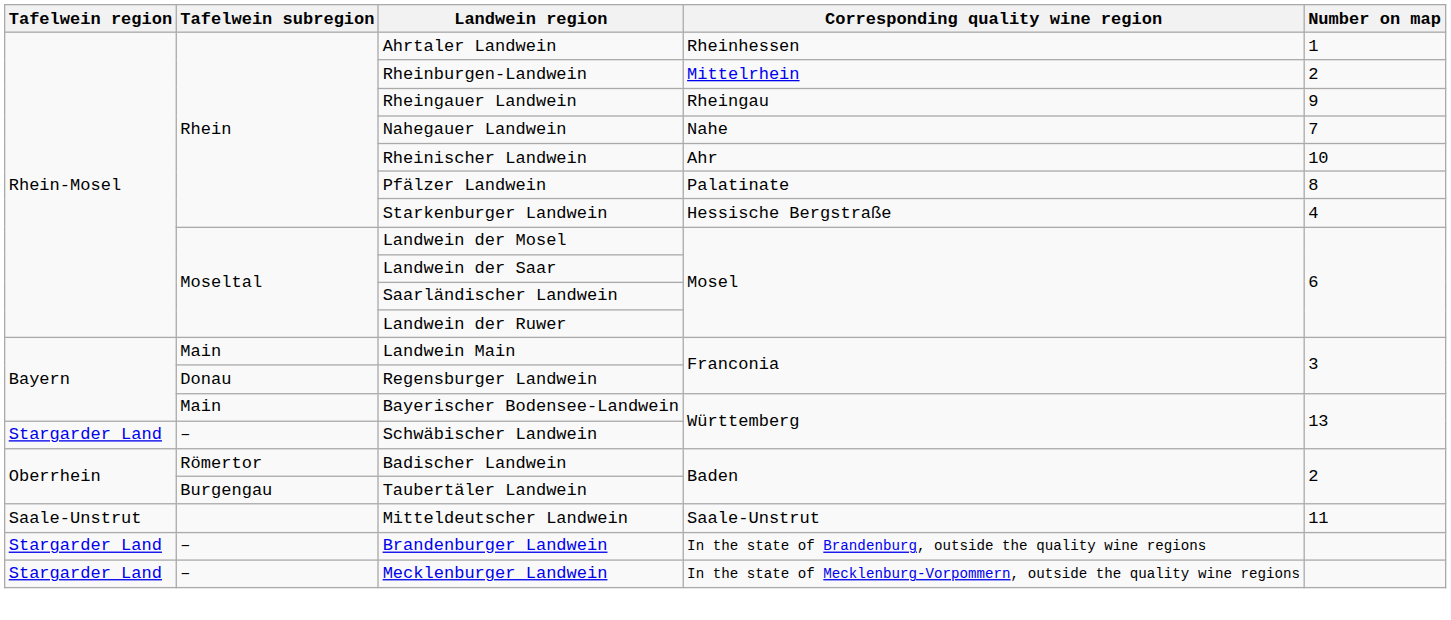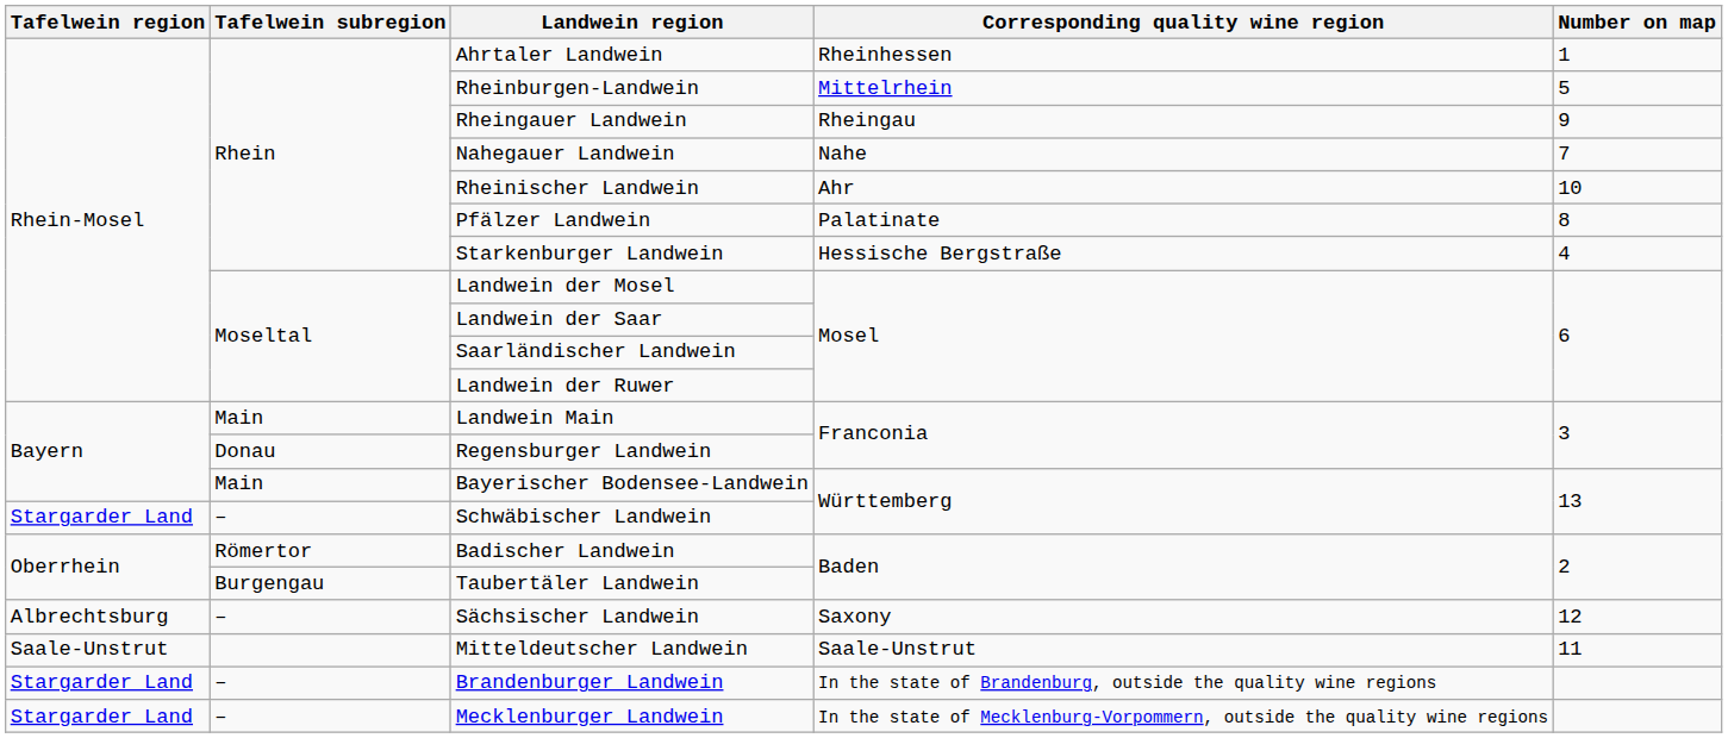Rheinburgen-Landwein | Number on map: 2 -> 5
+ row: Albrechtsburg | – | Sächsischer Landwein | Saxony | 12
